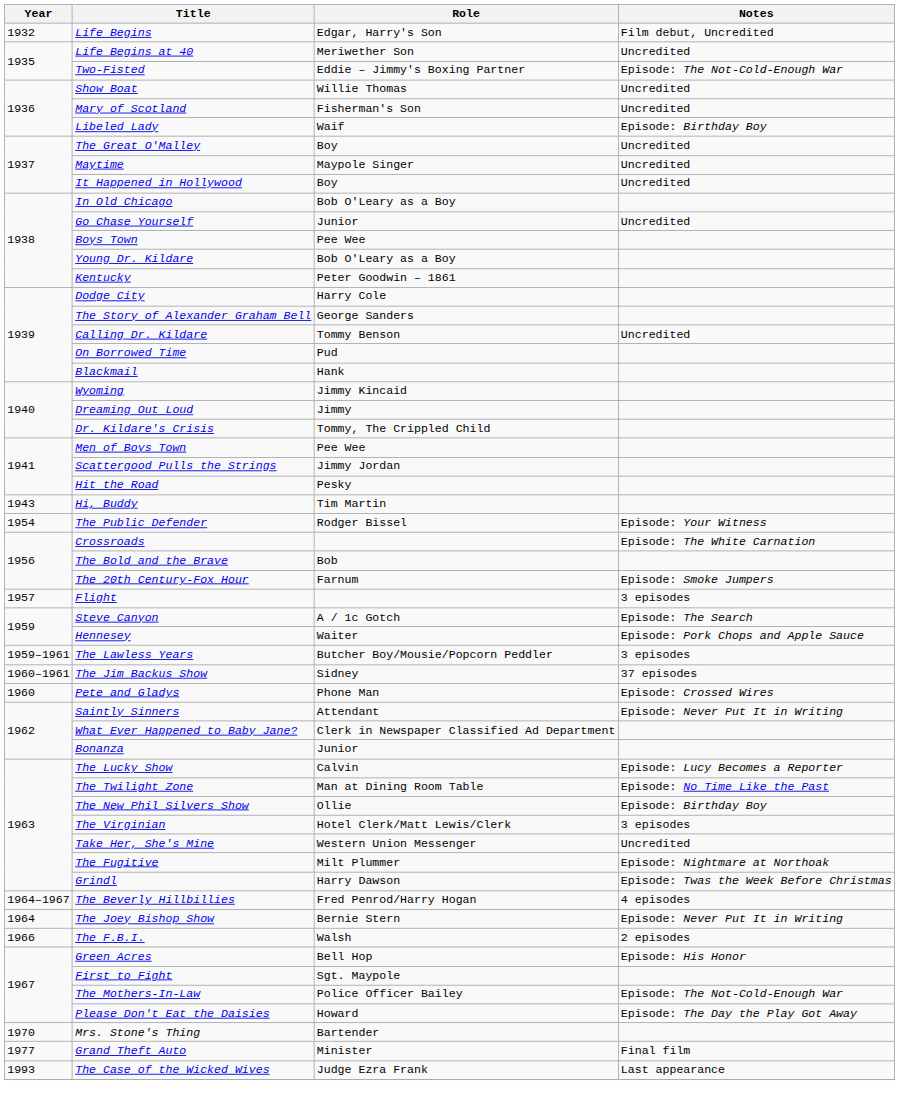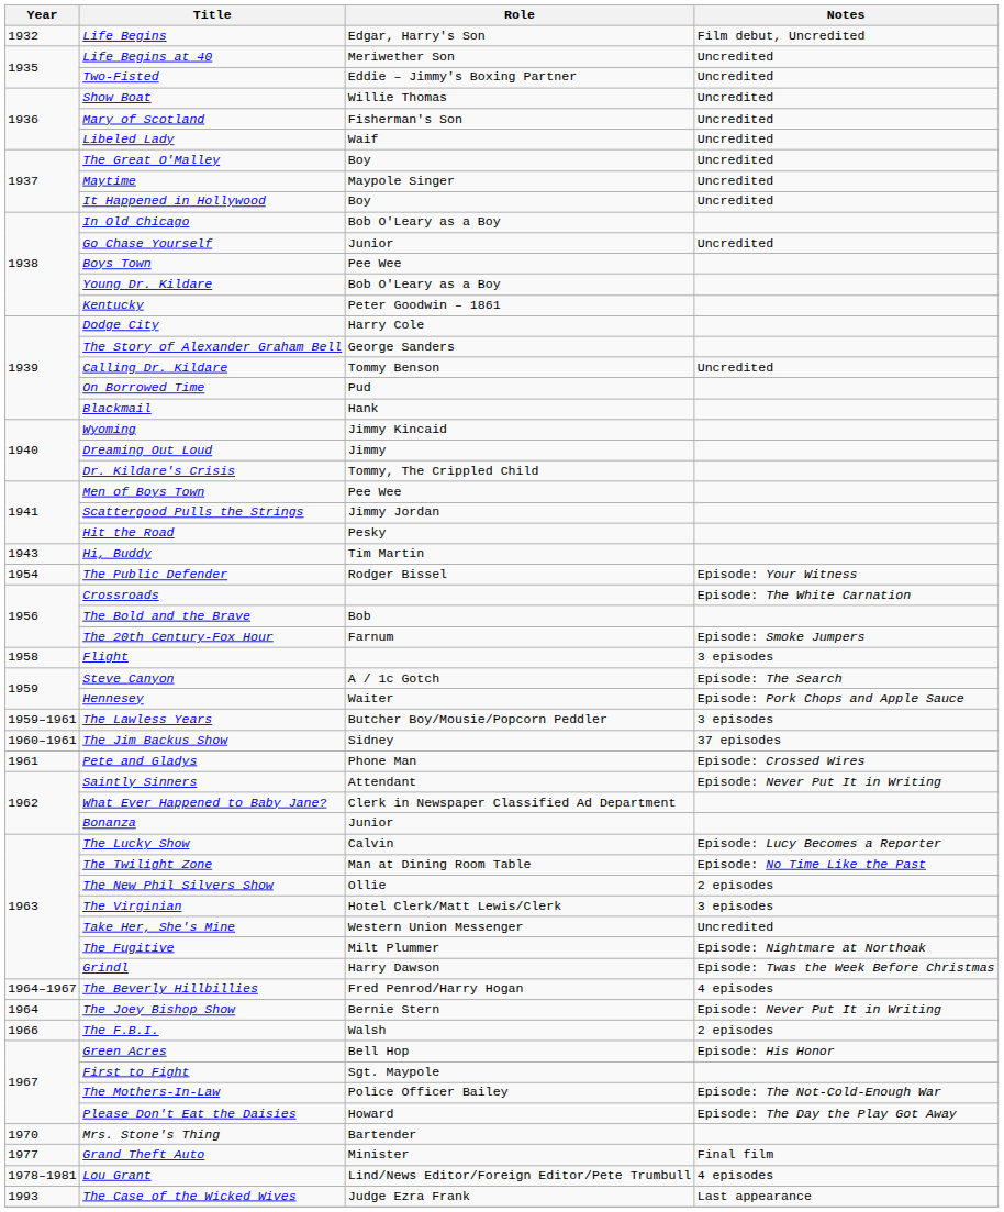Two-Fisted | Notes: Episode: The Not-Cold-Enough War -> Uncredited
Libeled Lady | Notes: Episode: Birthday Boy -> Uncredited
Flight | Year: 1957 -> 1958
Pete and Gladys | Year: 1960 -> 1961
The New Phil Silvers Show | Notes: Episode: Birthday Boy -> 2 episodes
+ row: 1978–1981 | Lou Grant | Lind/News Editor/Foreign Editor/Pete Trumbull | 4 episodes
